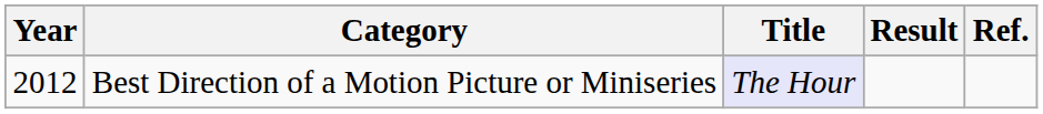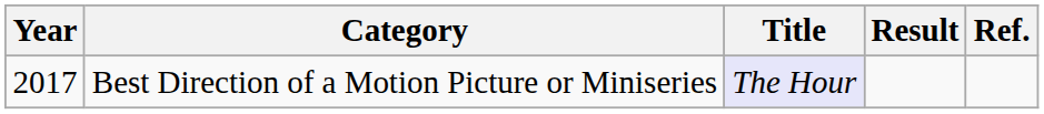Best Direction of a Motion Picture or Miniseries | Year: 2012 -> 2017
